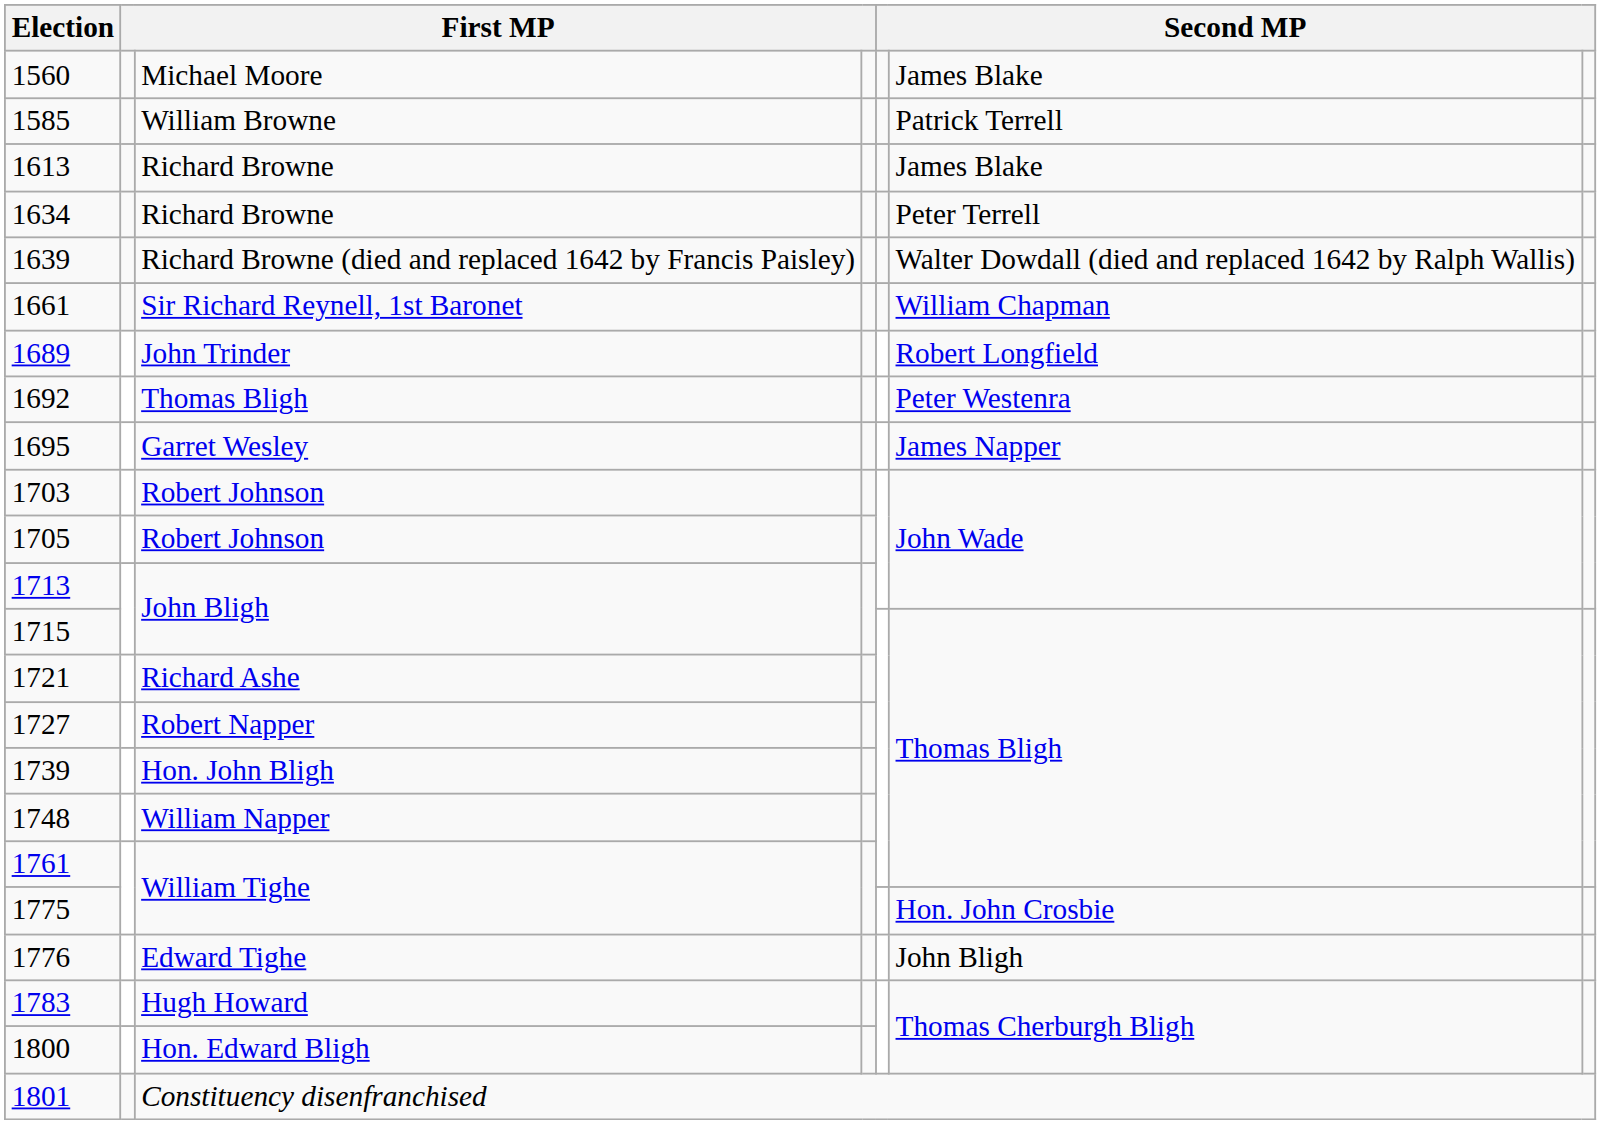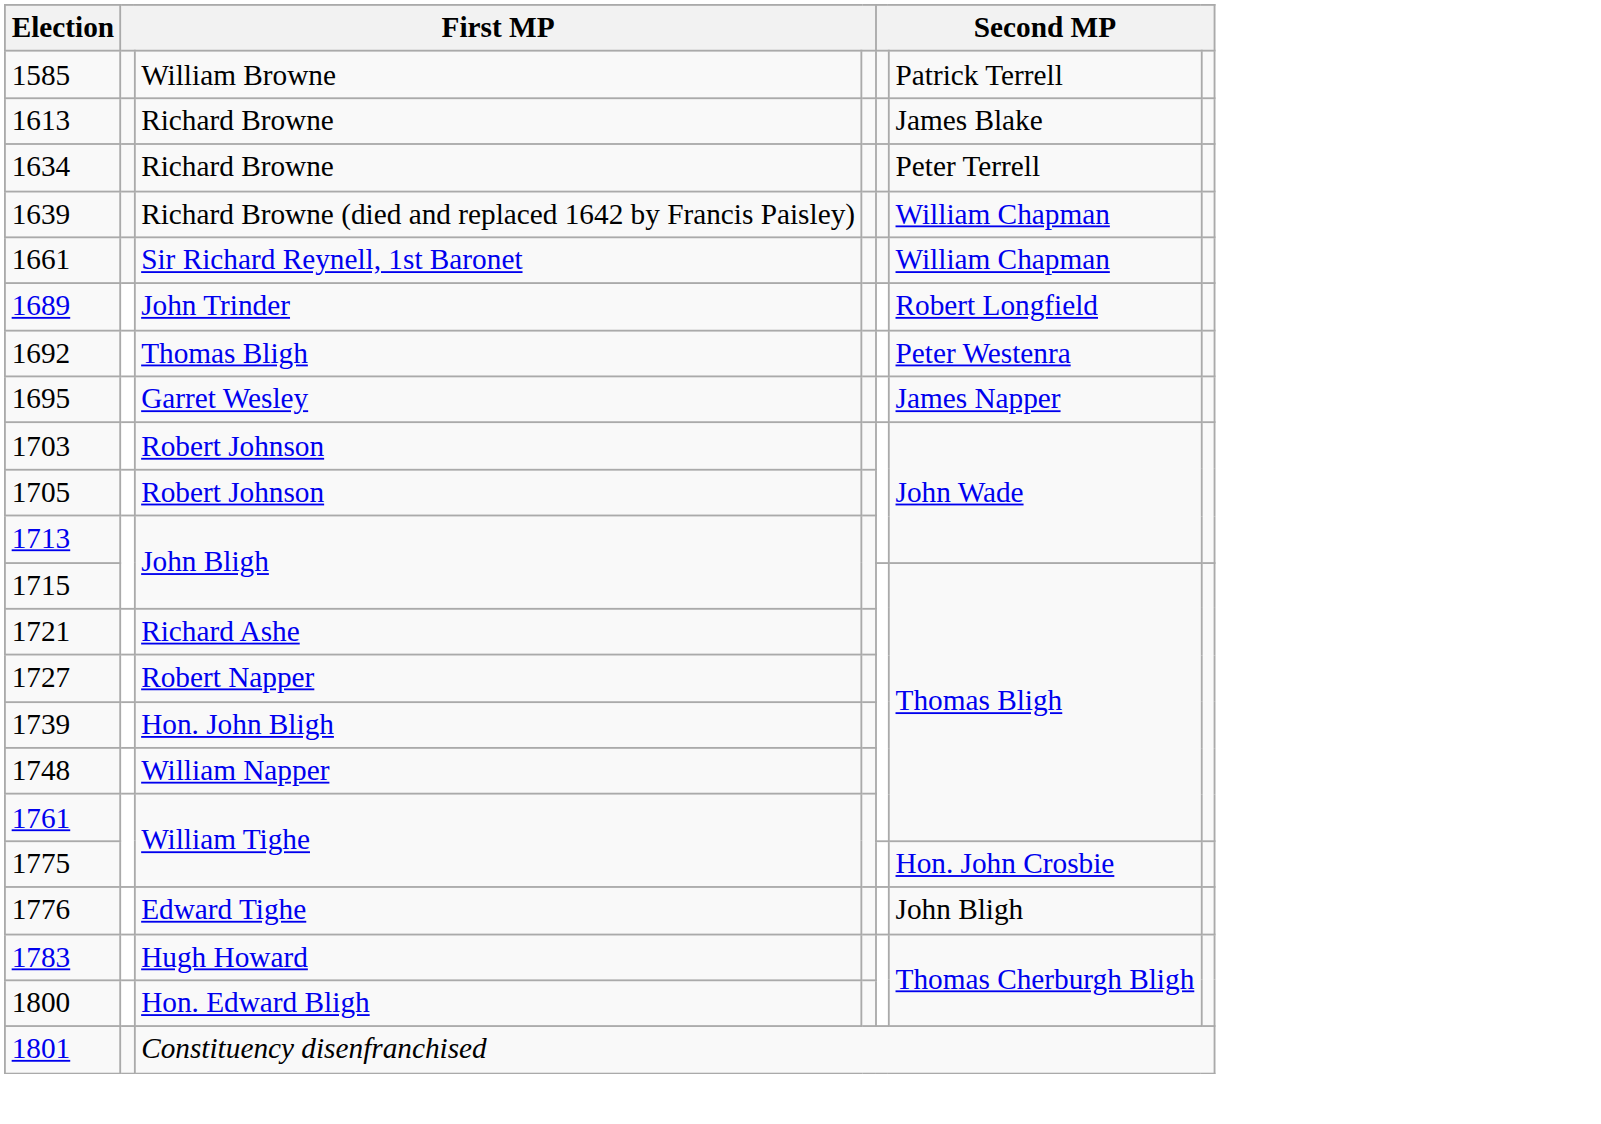- row: 1560 | Michael Moore | James Blake
1639 | column 6: Walter Dowdall (died and replaced 1642 by Ralph Wallis) -> William Chapman
